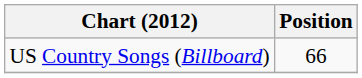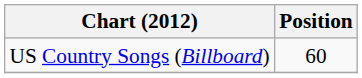US Country Songs (Billboard) | Position: 66 -> 60
